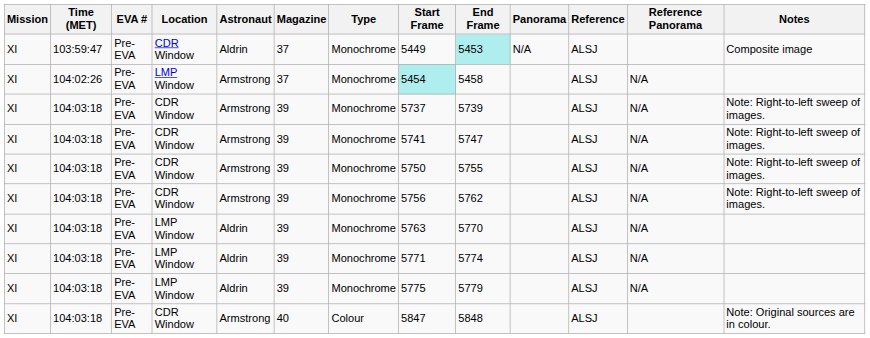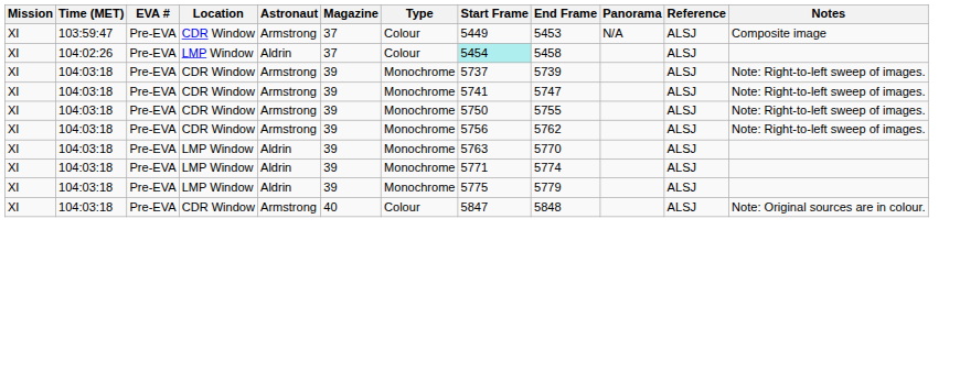- column: Reference Panorama | N/A | N/A | N/A | N/A | N/A | N/A | N/A | N/A
103:59:47 | Astronaut: Aldrin -> Armstrong
103:59:47 | Type: Monochrome -> Colour
103:59:47 | End Frame: paleturquoise background -> no background
104:02:26 | Astronaut: Armstrong -> Aldrin
104:02:26 | Type: Monochrome -> Colour
